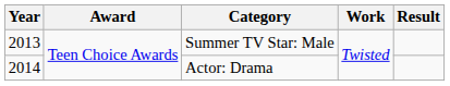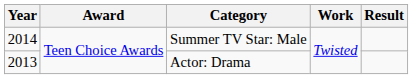Summer TV Star: Male | Year: 2013 -> 2014
Actor: Drama | Year: 2014 -> 2013
